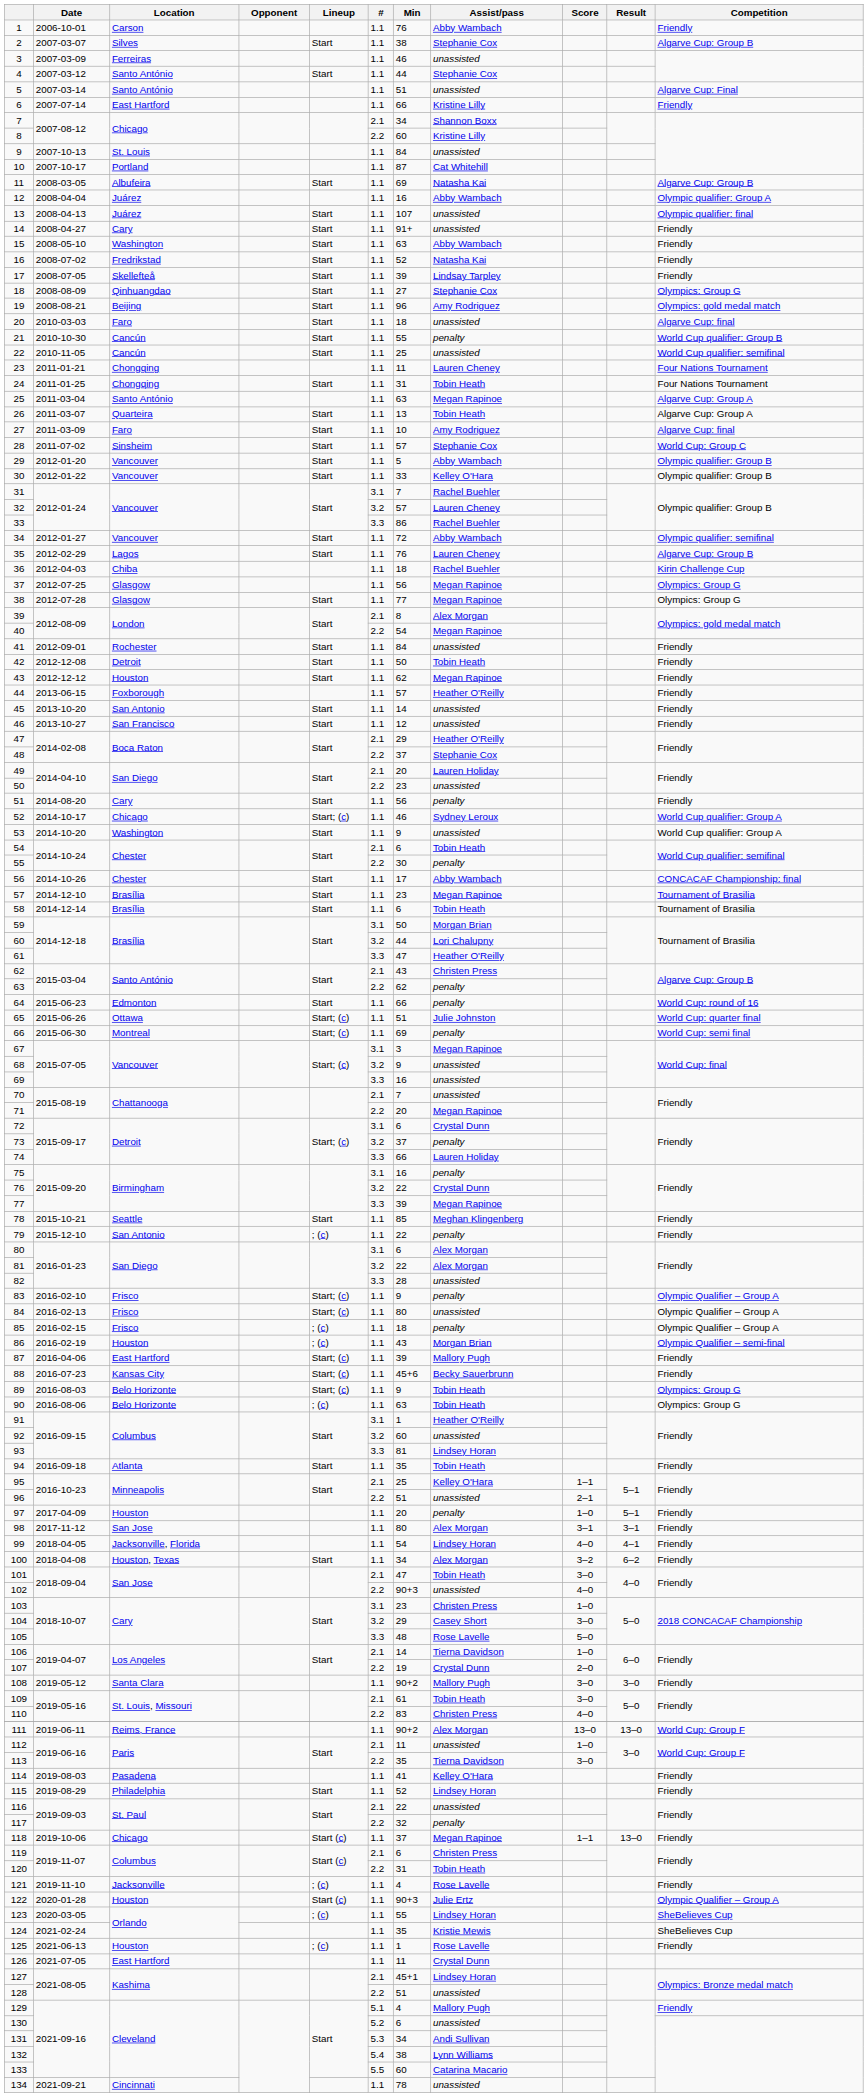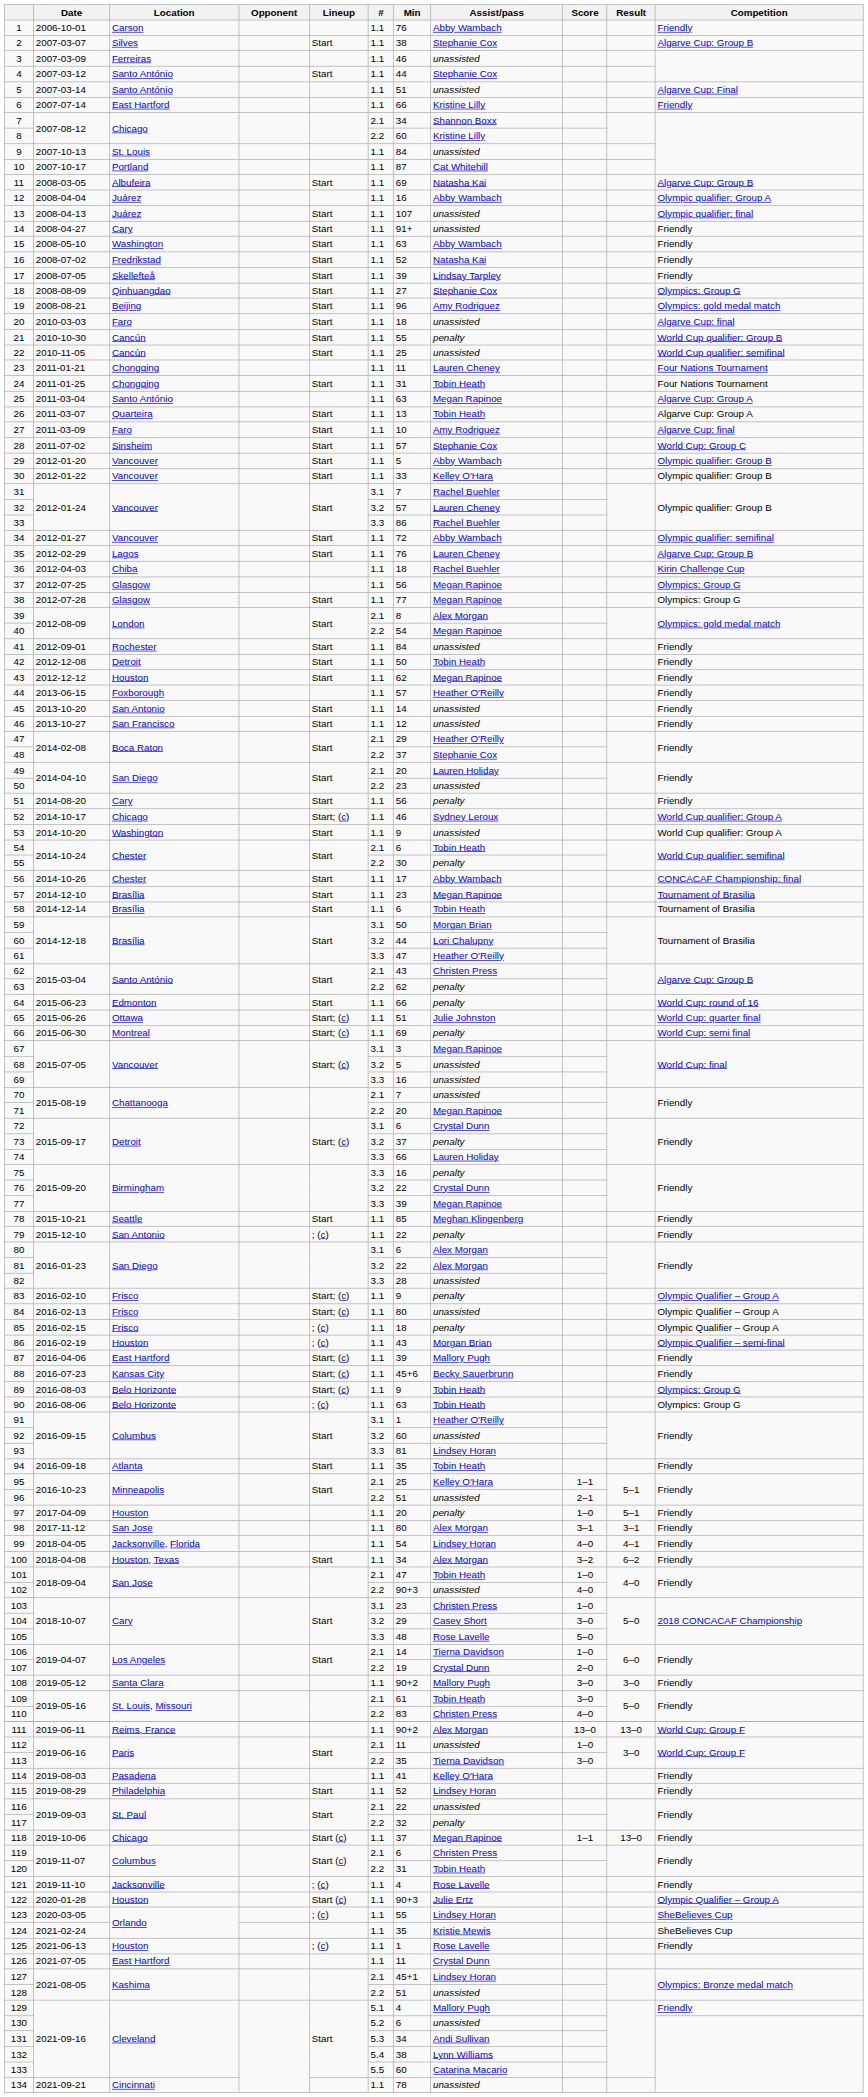68 | Min: 9 -> 5
75 | #: 3.1 -> 3.3
101 | Score: 3–0 -> 1–0
